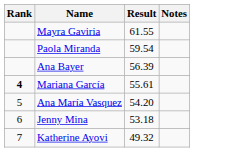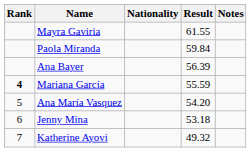+ column: Nationality
Paola Miranda | Result: 59.54 -> 59.84
Mariana García | Result: 55.61 -> 55.59
